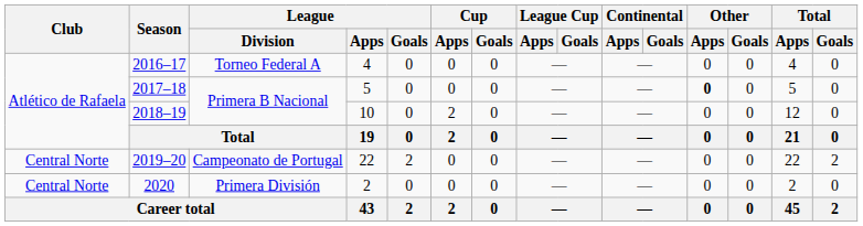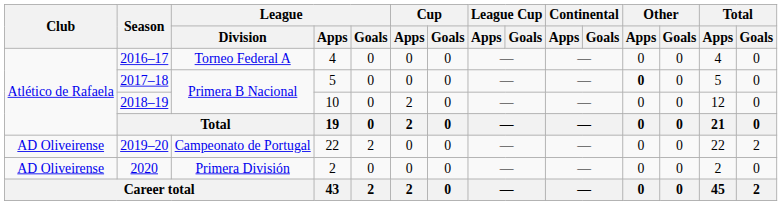2019–20 | Club: Central Norte -> AD Oliveirense
2020 | Club: Central Norte -> AD Oliveirense
